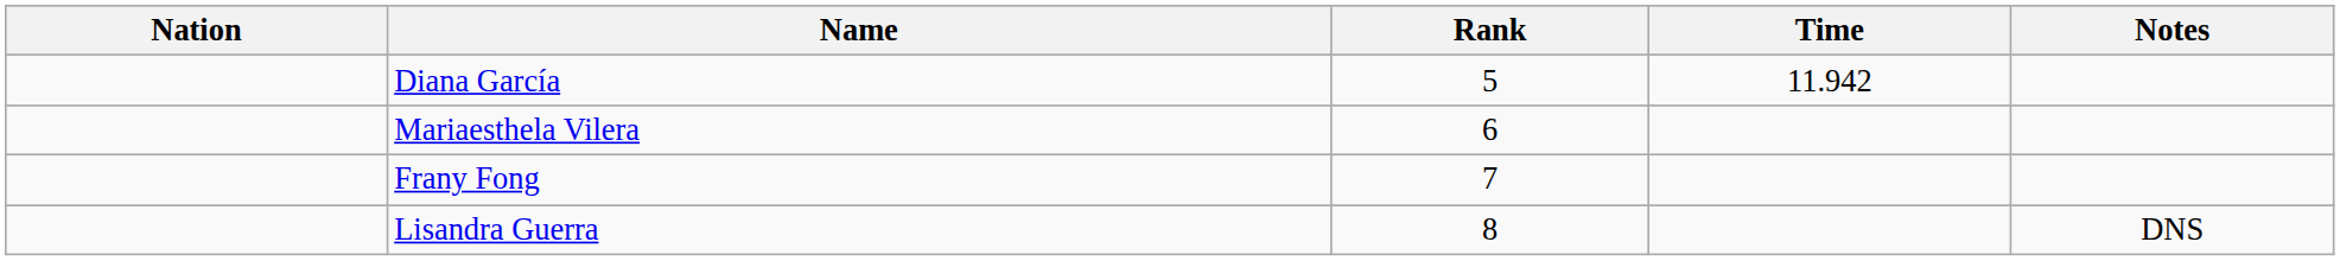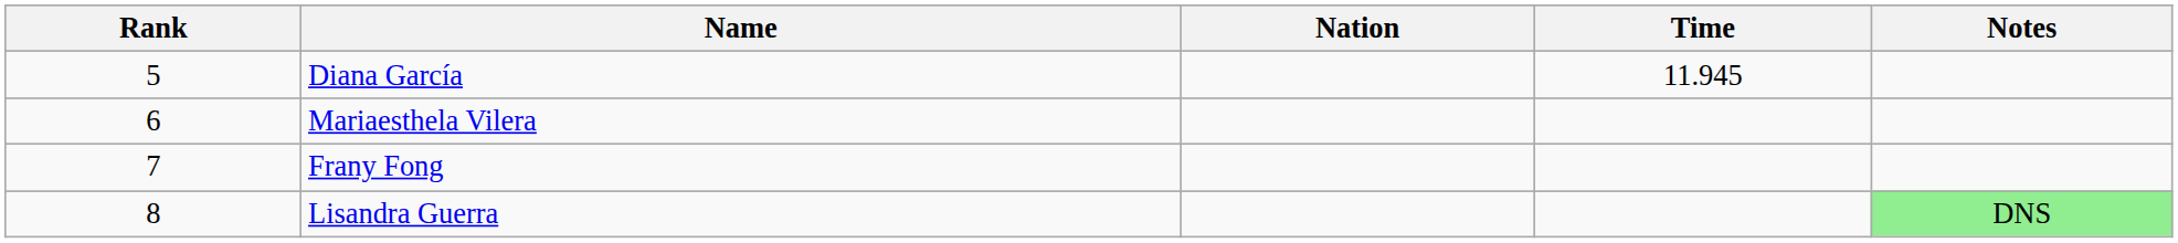columns swapped: Rank <-> Nation
Diana García | Time: 11.942 -> 11.945
Lisandra Guerra | Notes: no background -> lightgreen background
